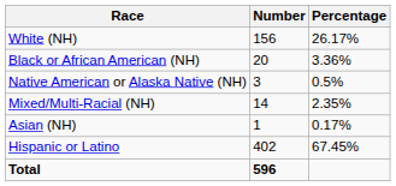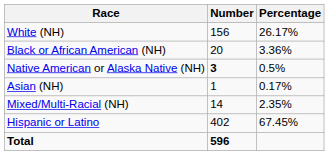Native American or Alaska Native (NH) | Number: normal -> bold
rows swapped: Asian (NH) <-> Mixed/Multi-Racial (NH)
